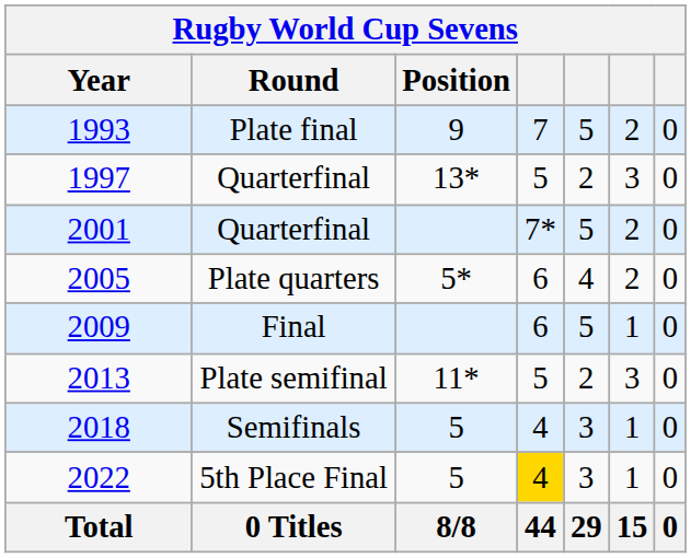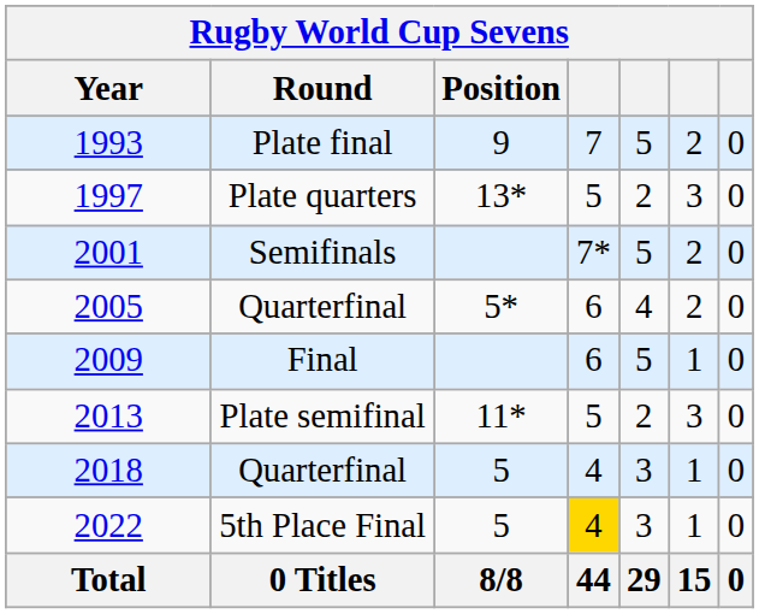1997 | Round: Quarterfinal -> Plate quarters
2001 | Round: Quarterfinal -> Semifinals
2005 | Round: Plate quarters -> Quarterfinal
2018 | Round: Semifinals -> Quarterfinal
